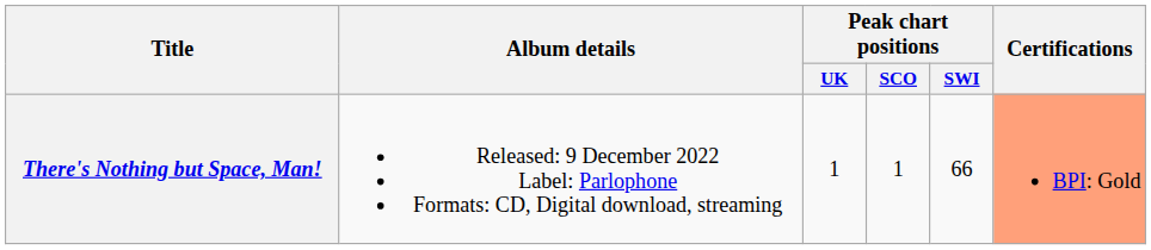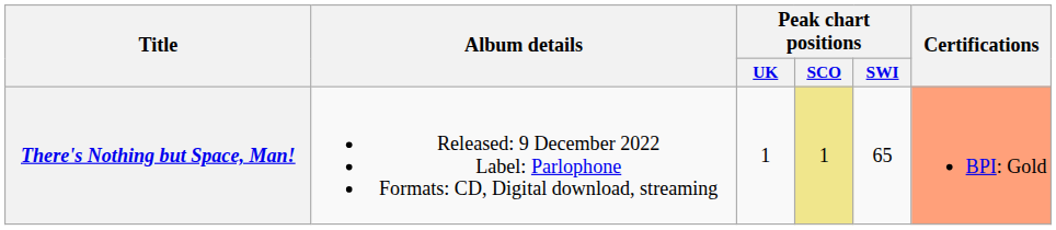There's Nothing but Space, Man! | Peak chart positions / SCO: no background -> khaki background
There's Nothing but Space, Man! | Peak chart positions / SWI: 66 -> 65
